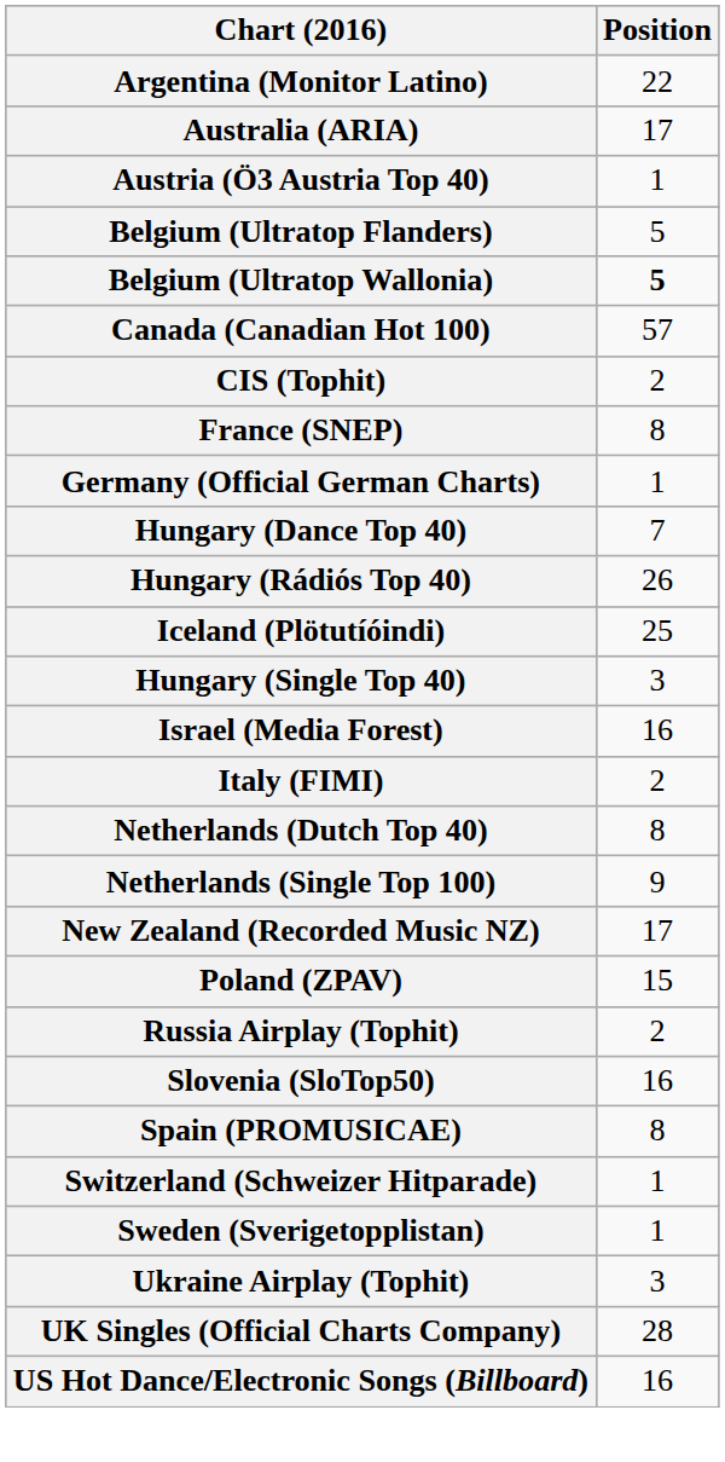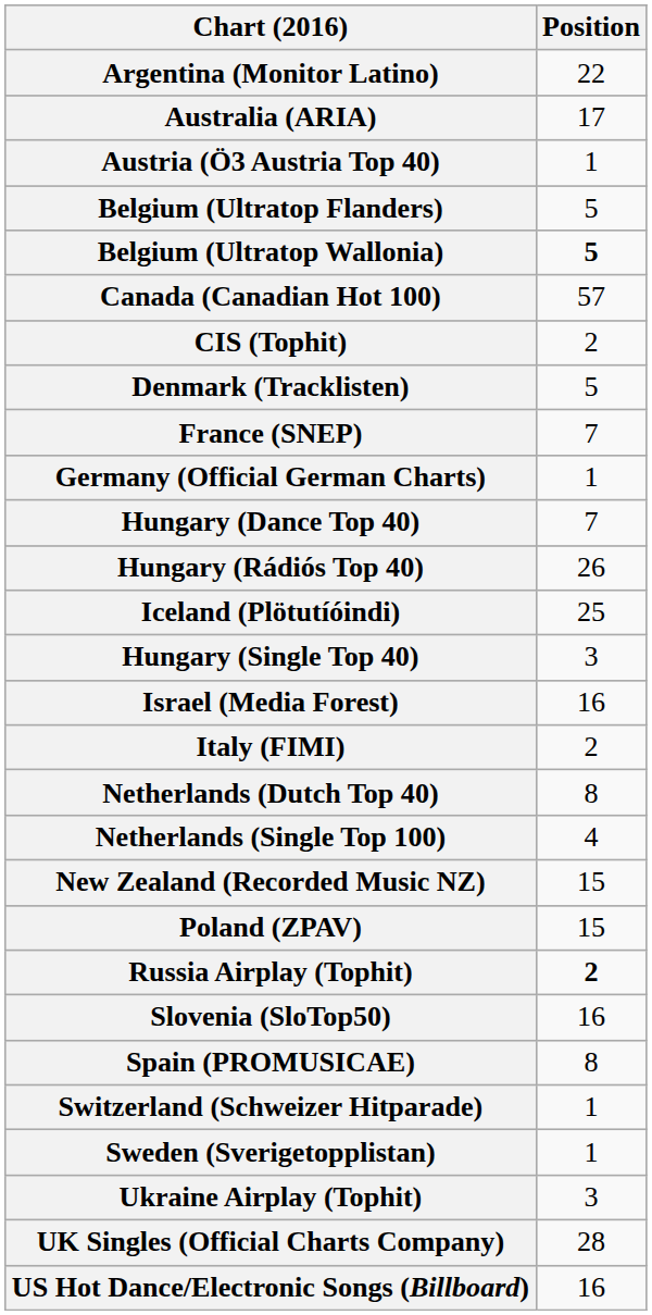+ row: Denmark (Tracklisten) | 5
France (SNEP) | Position: 8 -> 7
Netherlands (Single Top 100) | Position: 9 -> 4
New Zealand (Recorded Music NZ) | Position: 17 -> 15
Russia Airplay (Tophit) | Position: normal -> bold
